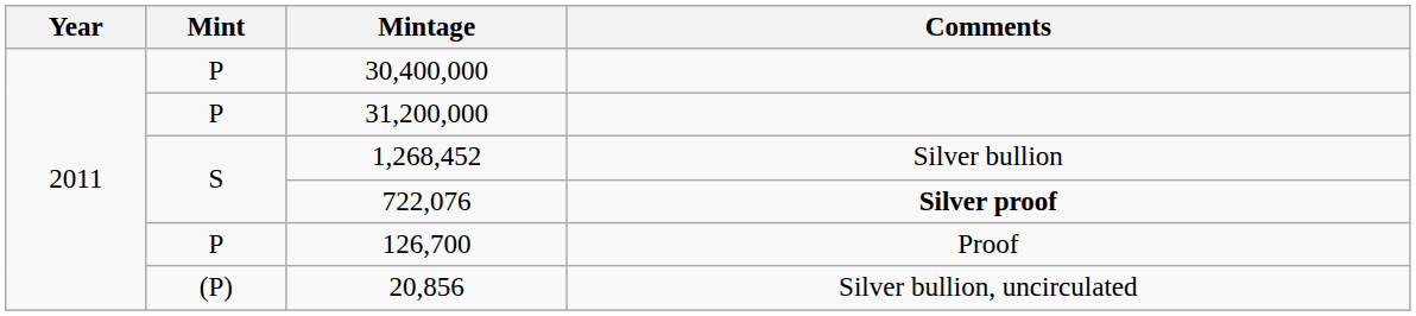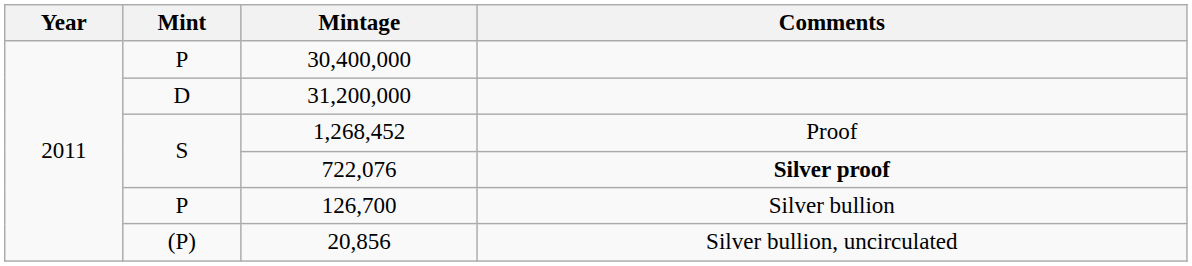31,200,000 | Mint: P -> D
1,268,452 | Comments: Silver bullion -> Proof
126,700 | Comments: Proof -> Silver bullion
